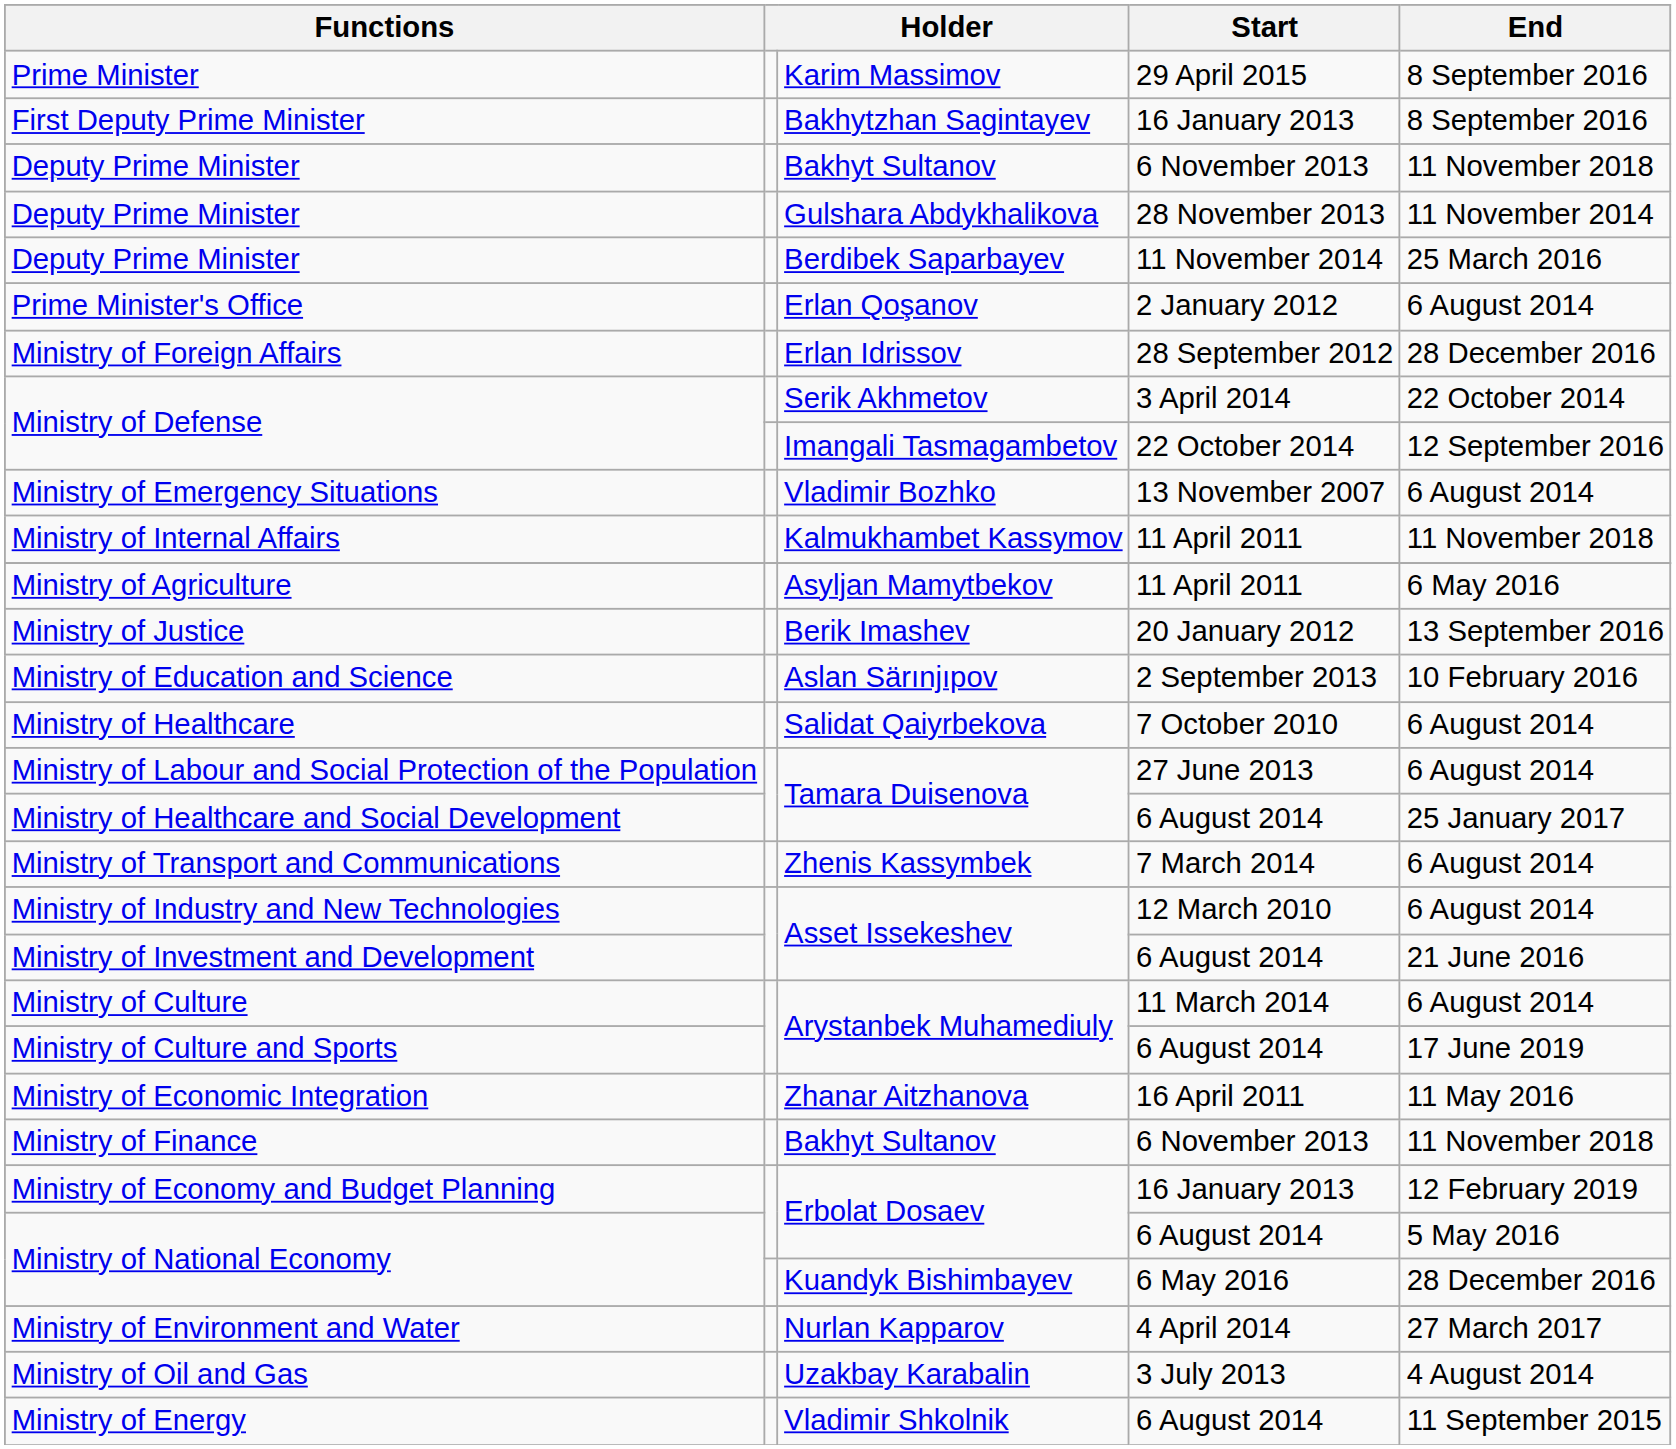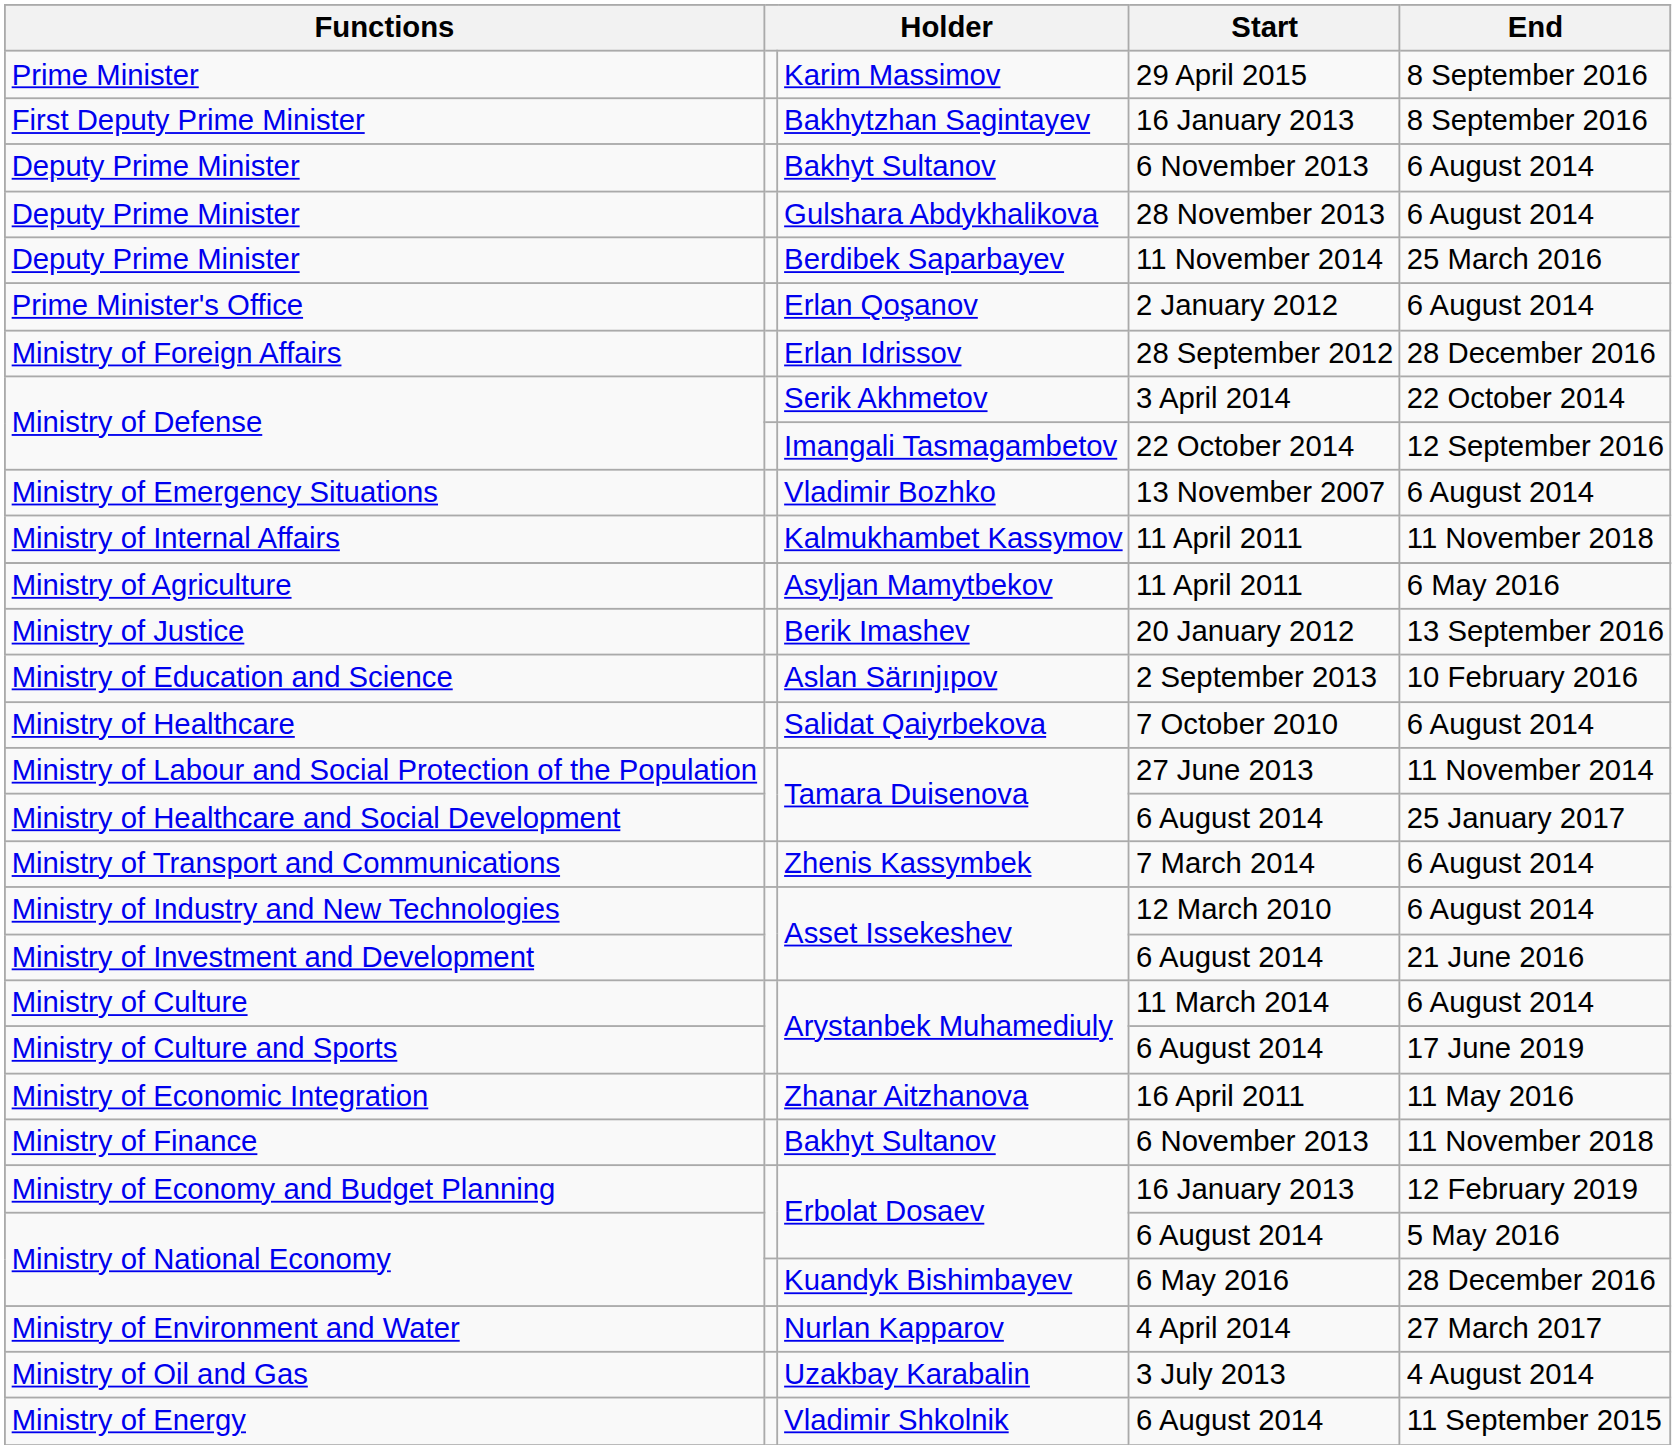Deputy Prime Minister / Bakhyt Sultanov | End: 11 November 2018 -> 6 August 2014
Deputy Prime Minister / Gulshara Abdykhalikova | End: 11 November 2014 -> 6 August 2014
Ministry of Labour and Social Protection of the Population | End: 6 August 2014 -> 11 November 2014
